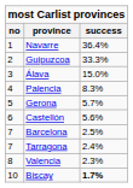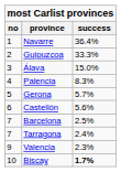Valencia | no: 8 -> 9
